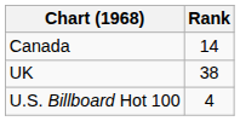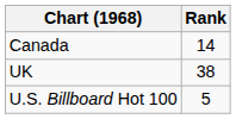U.S. Billboard Hot 100 | Rank: 4 -> 5
